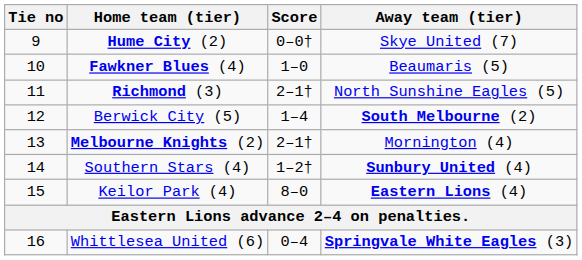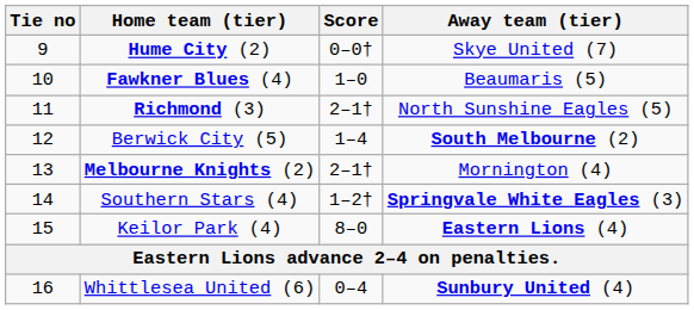Southern Stars (4) | Away team (tier): Sunbury United (4) -> Springvale White Eagles (3)
Whittlesea United (6) | Away team (tier): Springvale White Eagles (3) -> Sunbury United (4)
